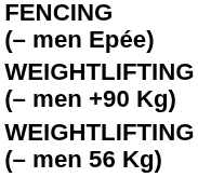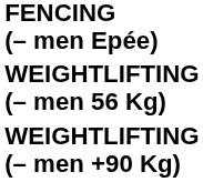rows swapped: WEIGHTLIFTING (– men +90 Kg) <-> WEIGHTLIFTING (– men 56 Kg)
